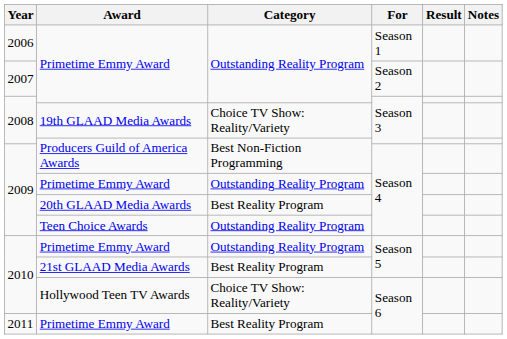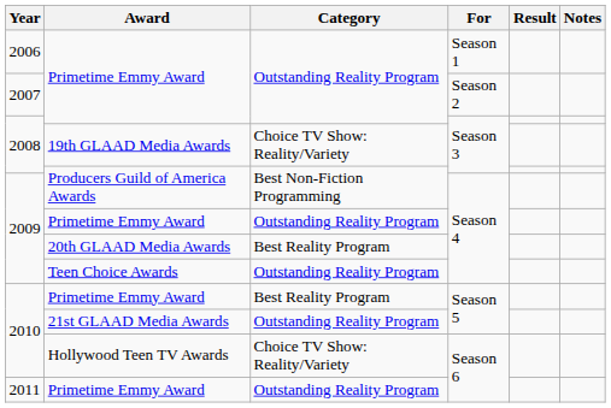2010 / Primetime Emmy Award | Category: Outstanding Reality Program -> Best Reality Program
21st GLAAD Media Awards | Category: Best Reality Program -> Outstanding Reality Program
2011 / Primetime Emmy Award | Category: Best Reality Program -> Outstanding Reality Program
